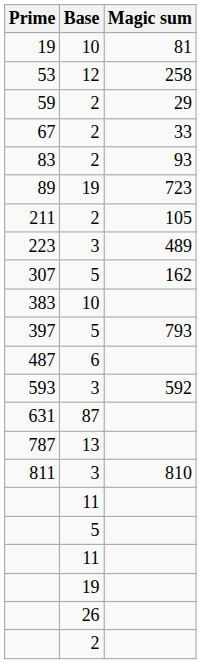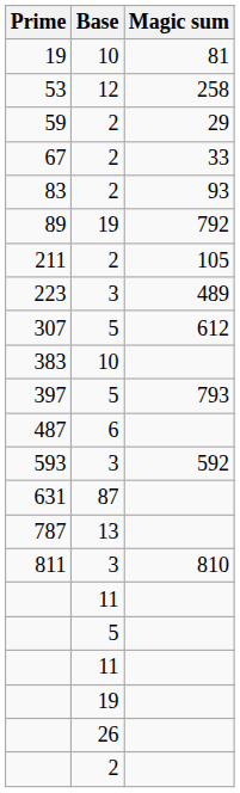89 | Magic sum: 723 -> 792
307 | Magic sum: 162 -> 612
